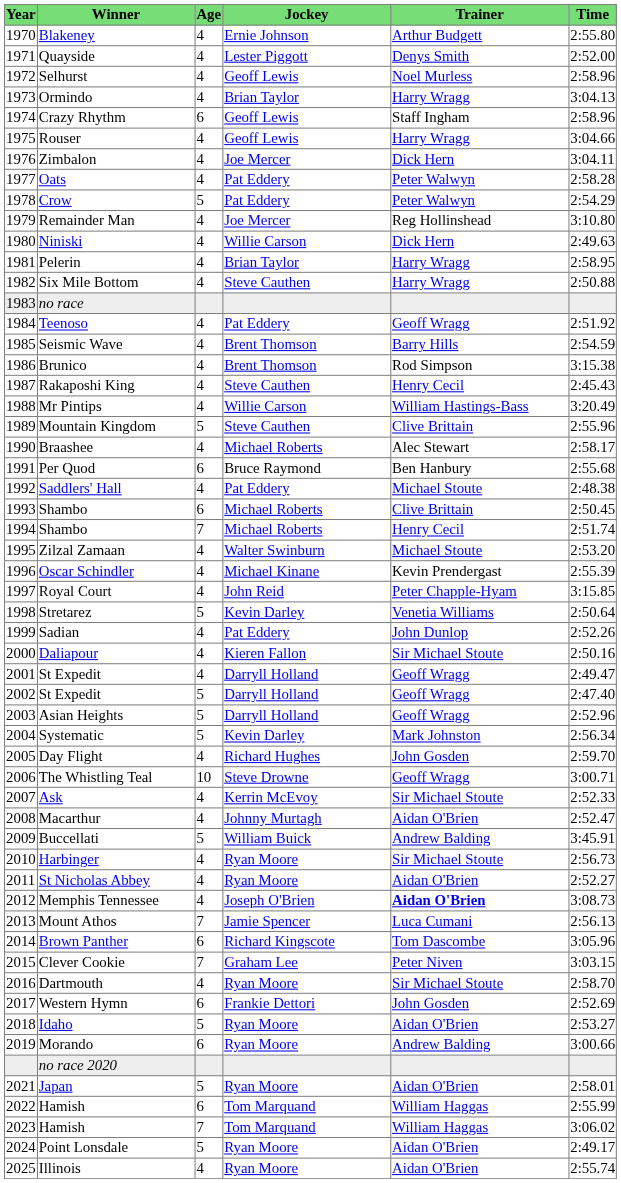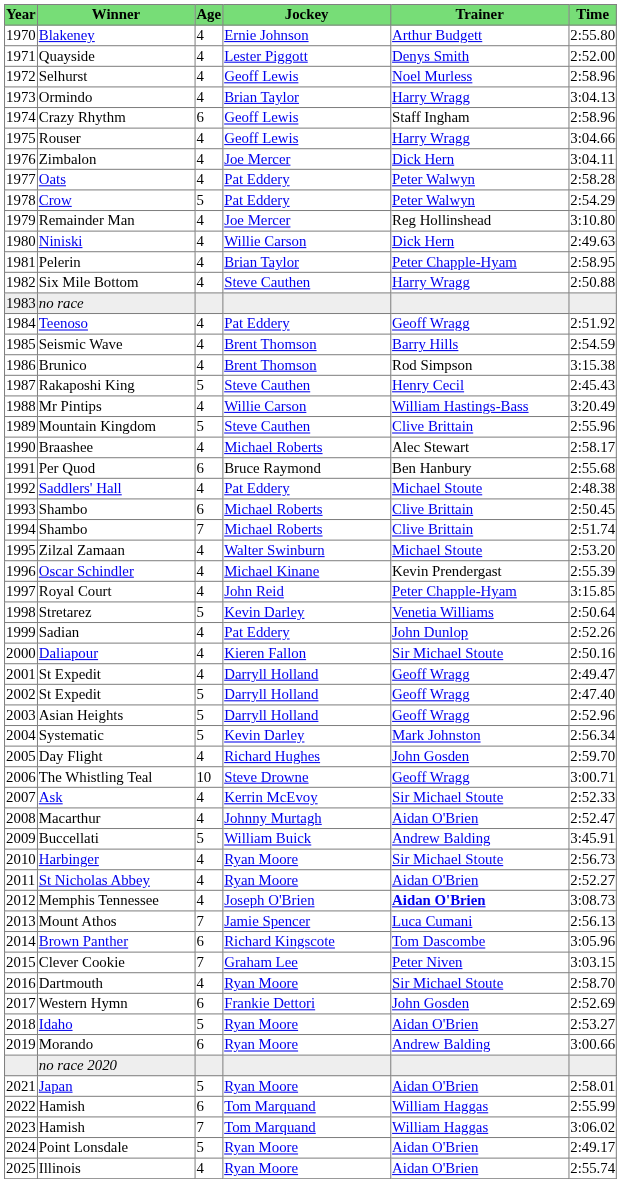Pelerin | Trainer: Harry Wragg -> Peter Chapple-Hyam
Rakaposhi King | Age: 4 -> 5
1994 / Shambo | Trainer: Henry Cecil -> Clive Brittain
